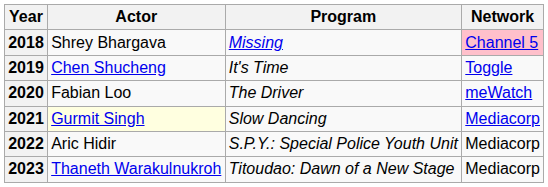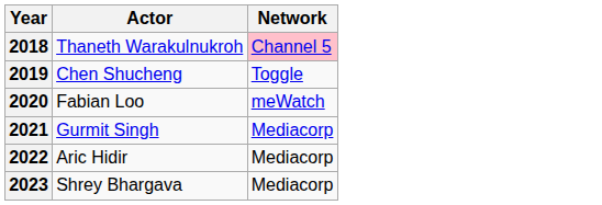- column: Program | Missing | It's Time | The Driver | Slow Dancing | S.P.Y.: Special Police Youth Unit | Titoudao: Dawn of a New Stage
2018 | Actor: Shrey Bhargava -> Thaneth Warakulnukroh
2021 | Actor: lightyellow background -> no background
2023 | Actor: Thaneth Warakulnukroh -> Shrey Bhargava
